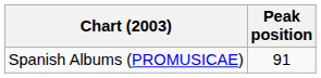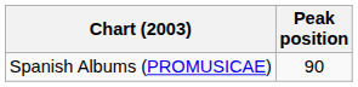Spanish Albums (PROMUSICAE) | Peak position: 91 -> 90
